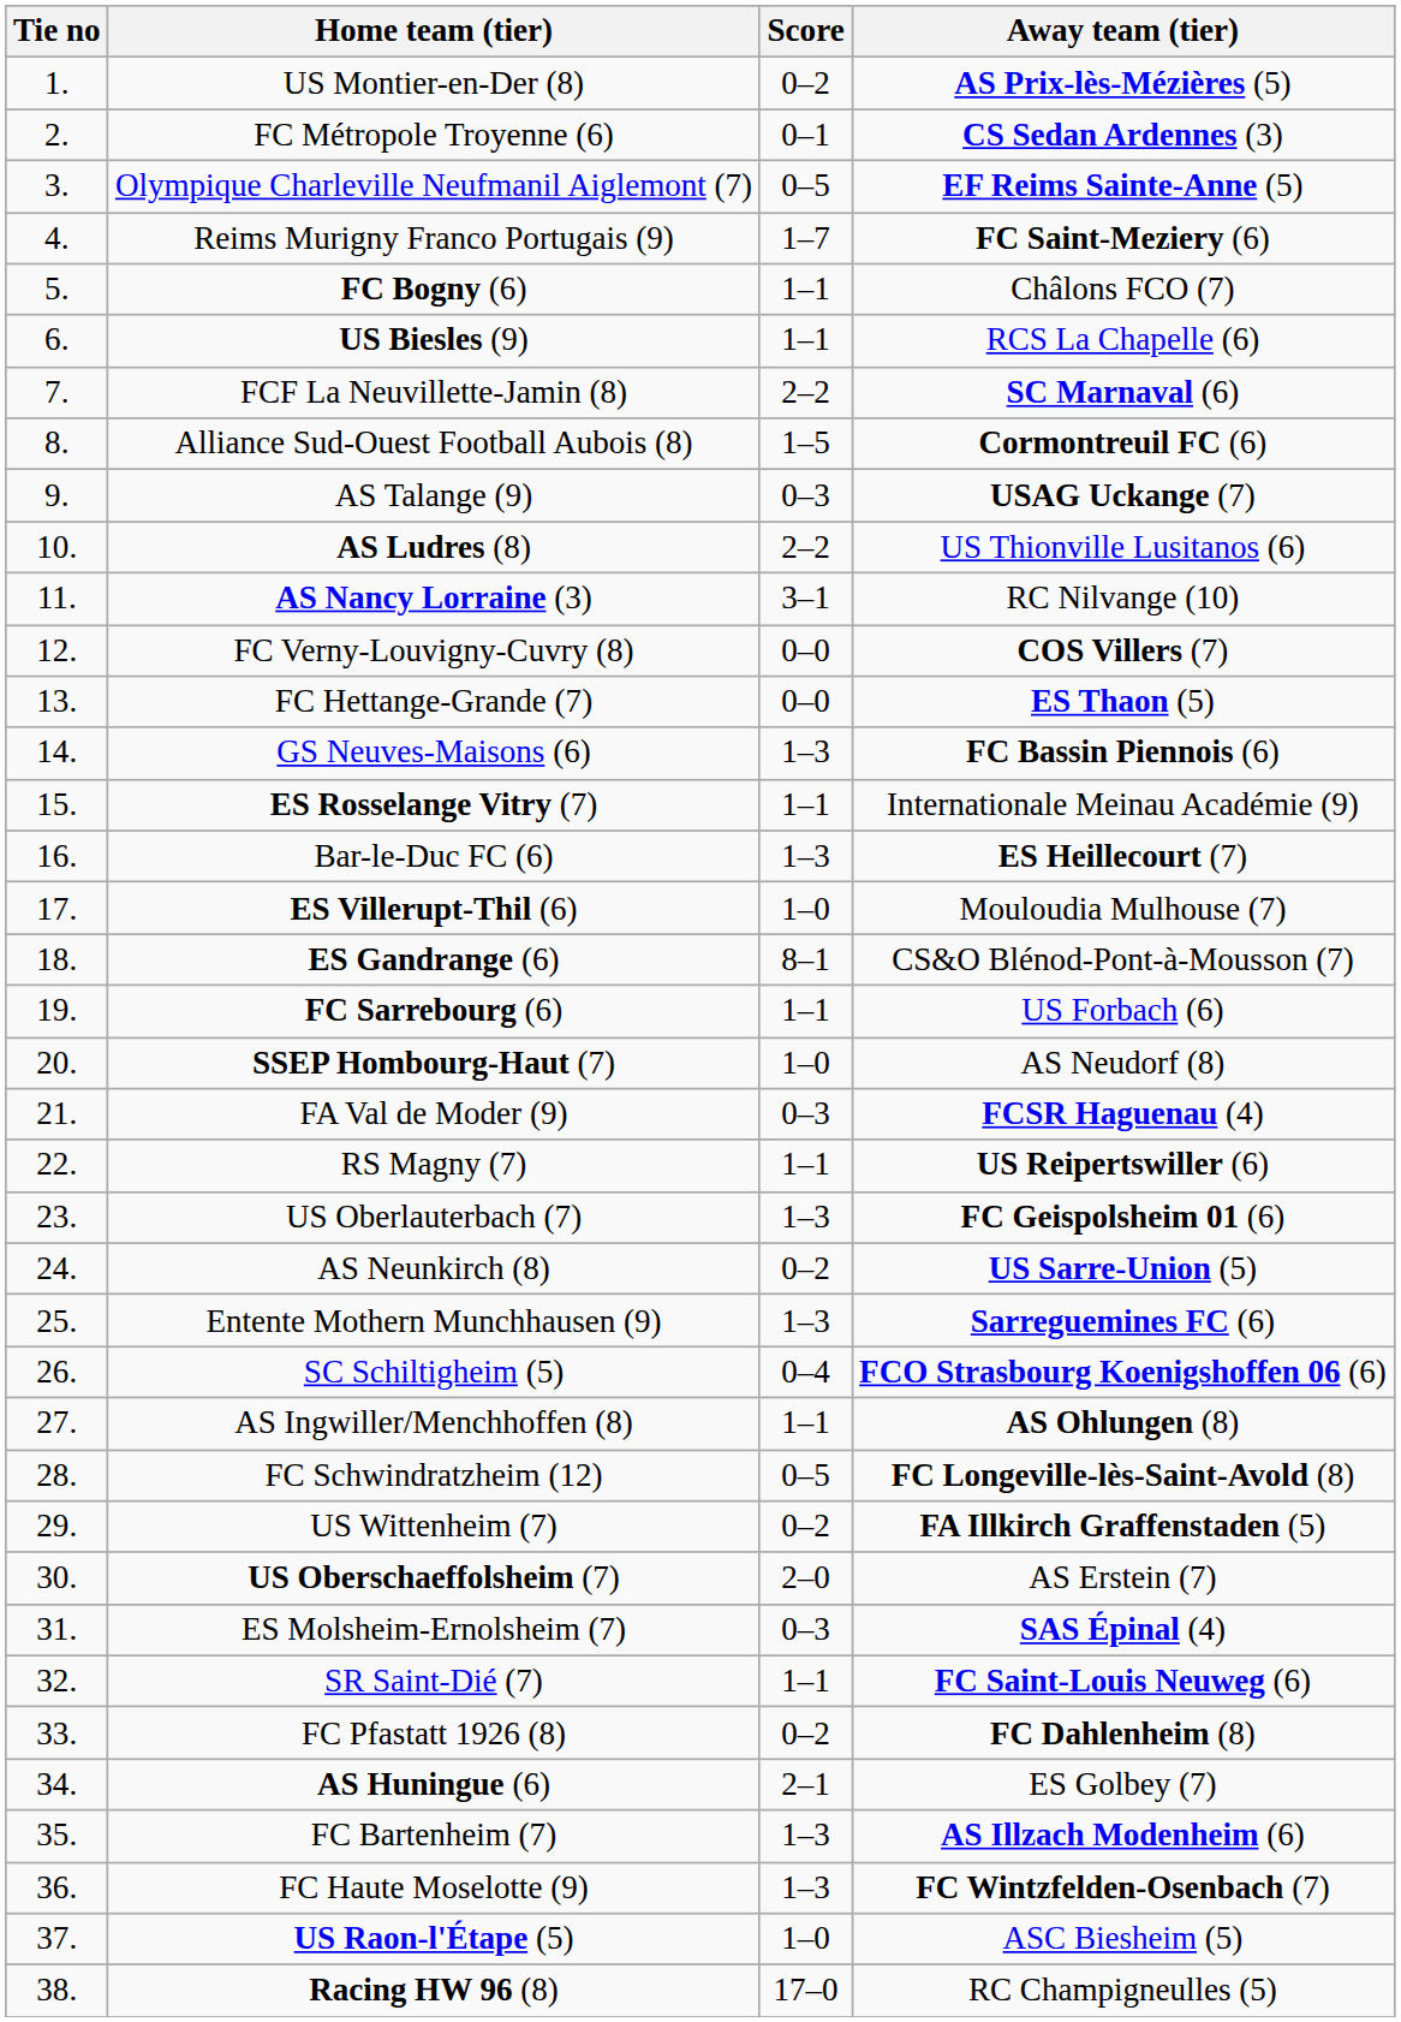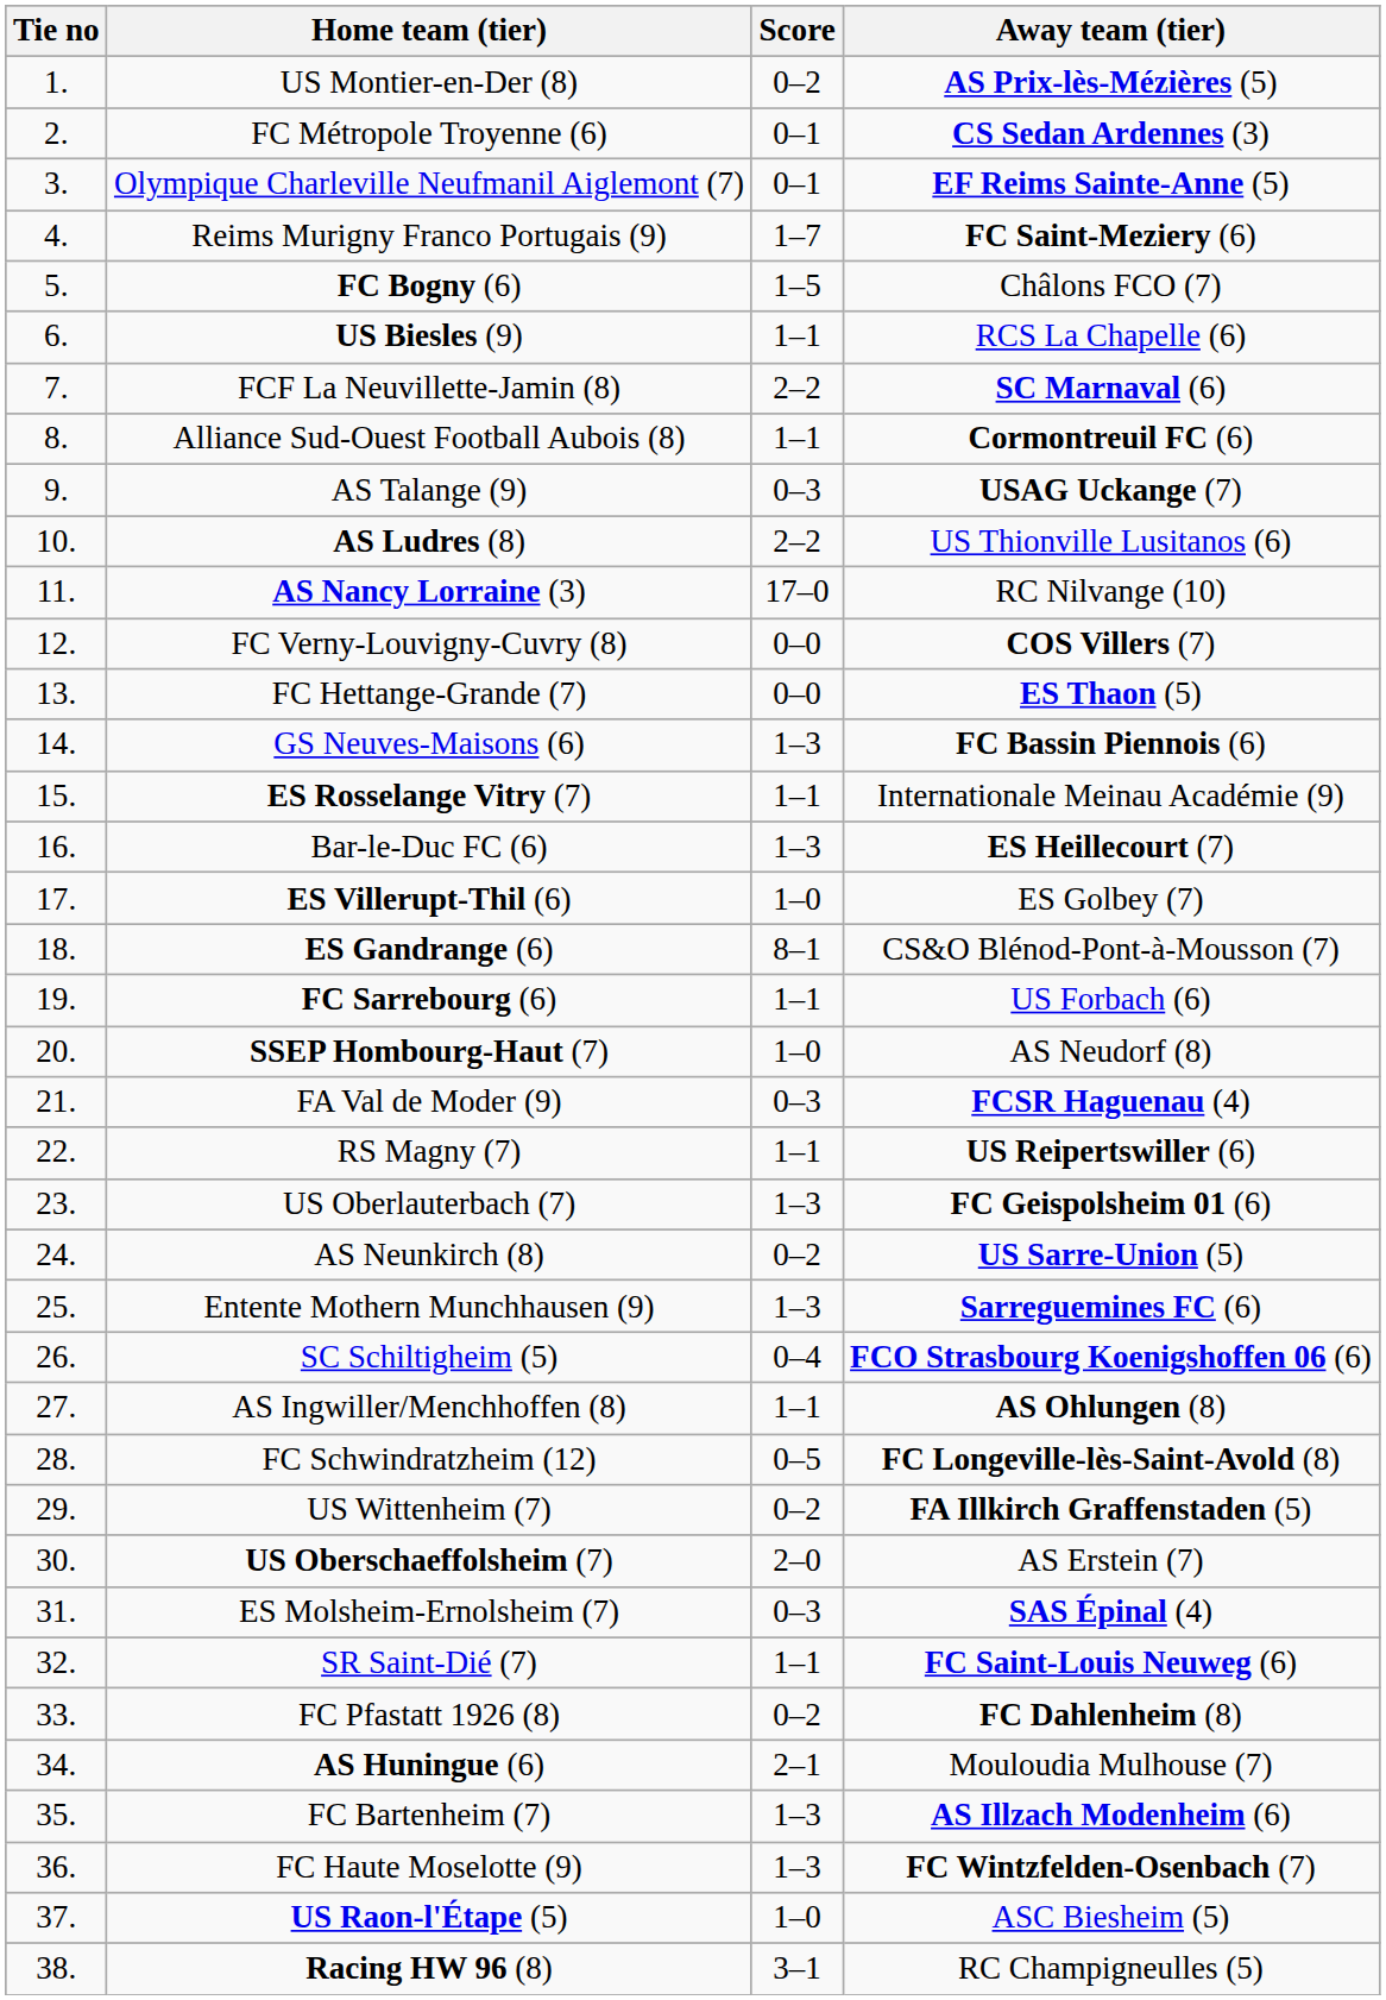Olympique Charleville Neufmanil Aiglemont (7) | Score: 0–5 -> 0–1
FC Bogny (6) | Score: 1–1 -> 1–5
Alliance Sud-Ouest Football Aubois (8) | Score: 1–5 -> 1–1
AS Nancy Lorraine (3) | Score: 3–1 -> 17–0
ES Villerupt-Thil (6) | Away team (tier): Mouloudia Mulhouse (7) -> ES Golbey (7)
AS Huningue (6) | Away team (tier): ES Golbey (7) -> Mouloudia Mulhouse (7)
Racing HW 96 (8) | Score: 17–0 -> 3–1
